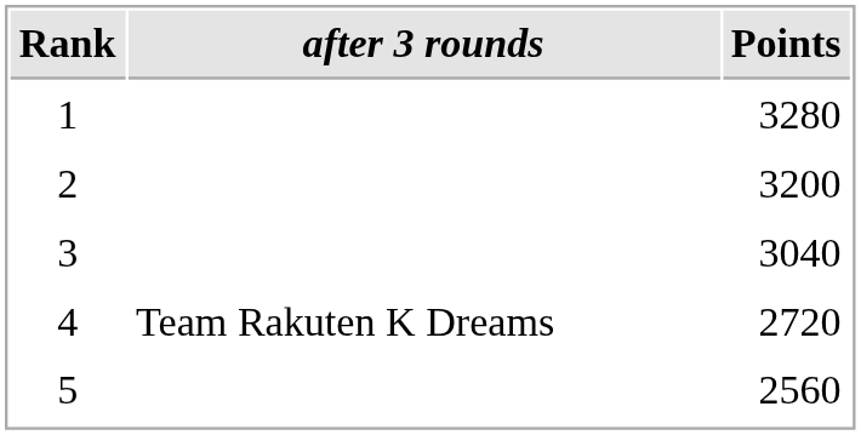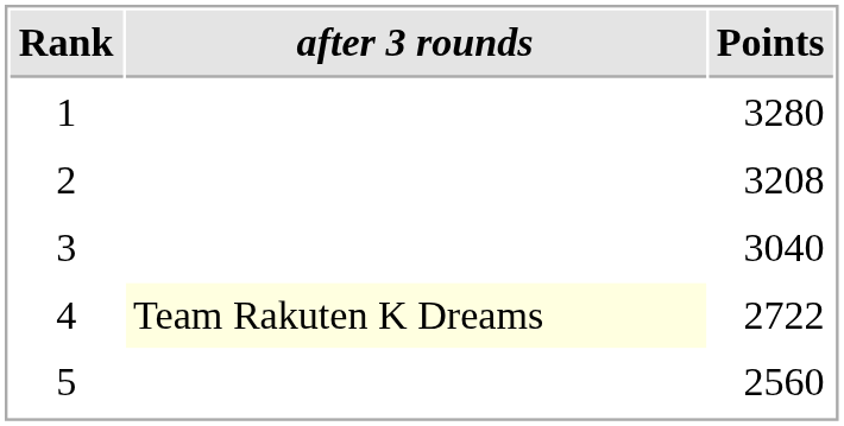2 | Points: 3200 -> 3208
4 | after 3 rounds: no background -> lightyellow background
4 | Points: 2720 -> 2722
